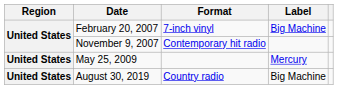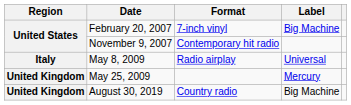+ row: Italy | May 8, 2009 | Radio airplay | Universal
May 25, 2009 | Region: United States -> United Kingdom
August 30, 2019 | Region: United States -> United Kingdom
